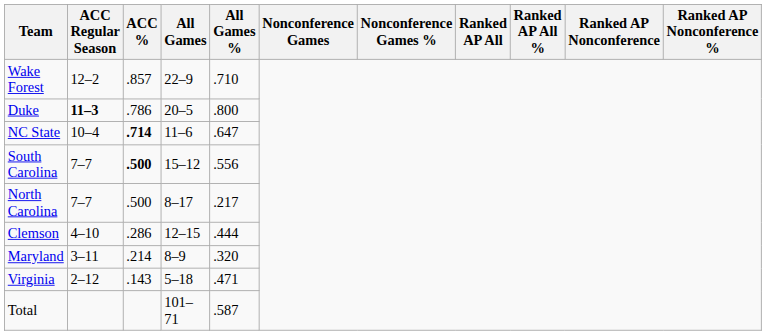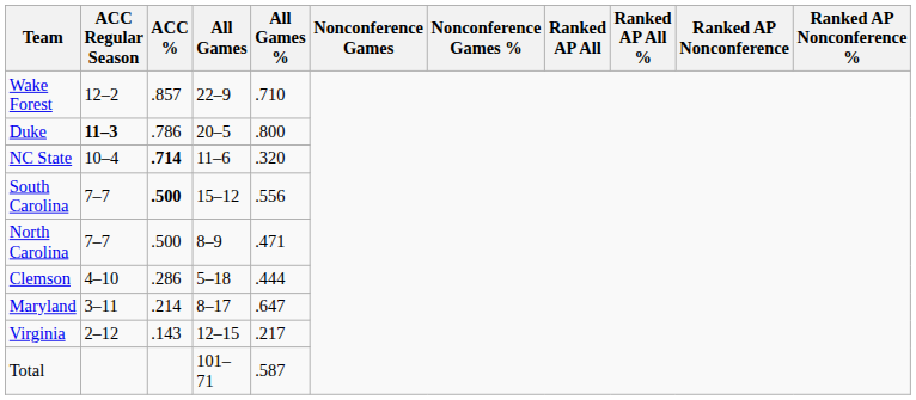NC State | All Games %: .647 -> .320
North Carolina | All Games: 8–17 -> 8–9
North Carolina | All Games %: .217 -> .471
Clemson | All Games: 12–15 -> 5–18
Maryland | All Games: 8–9 -> 8–17
Maryland | All Games %: .320 -> .647
Virginia | All Games: 5–18 -> 12–15
Virginia | All Games %: .471 -> .217
